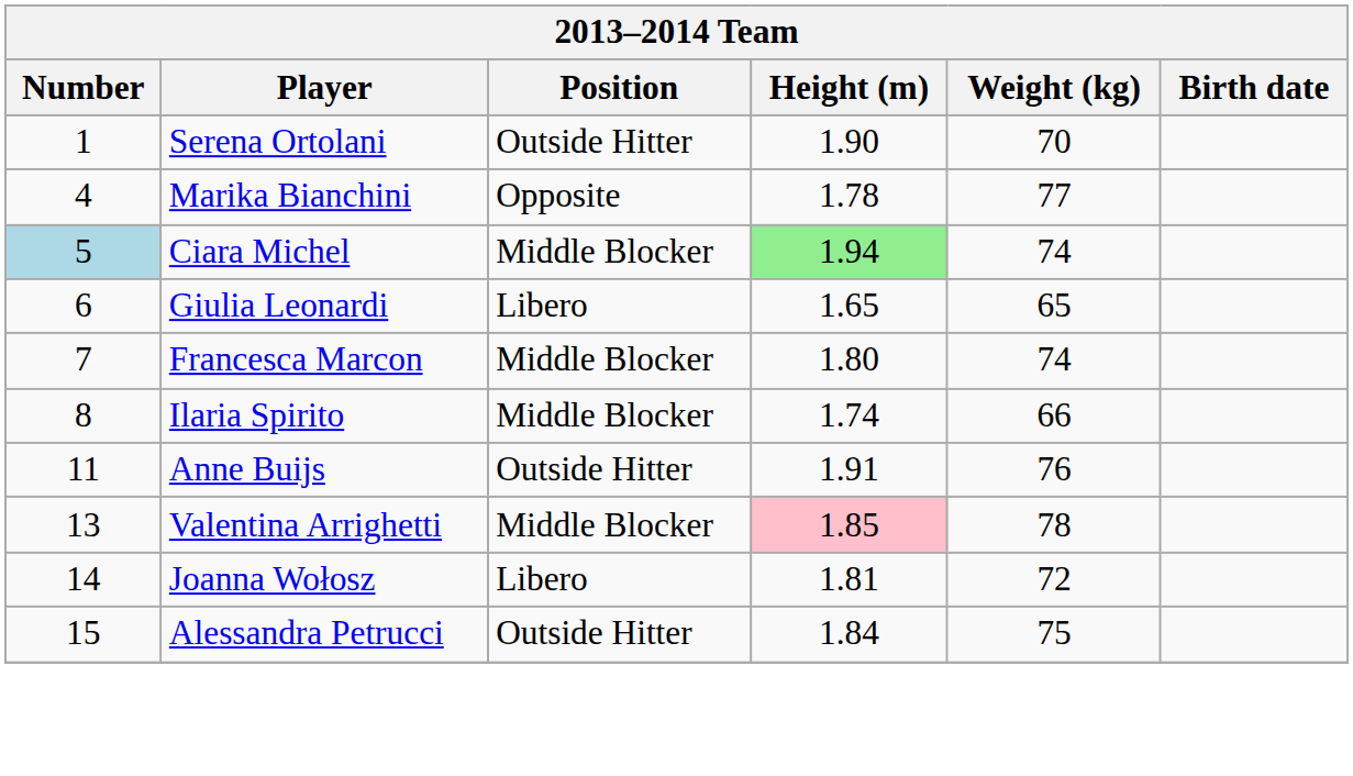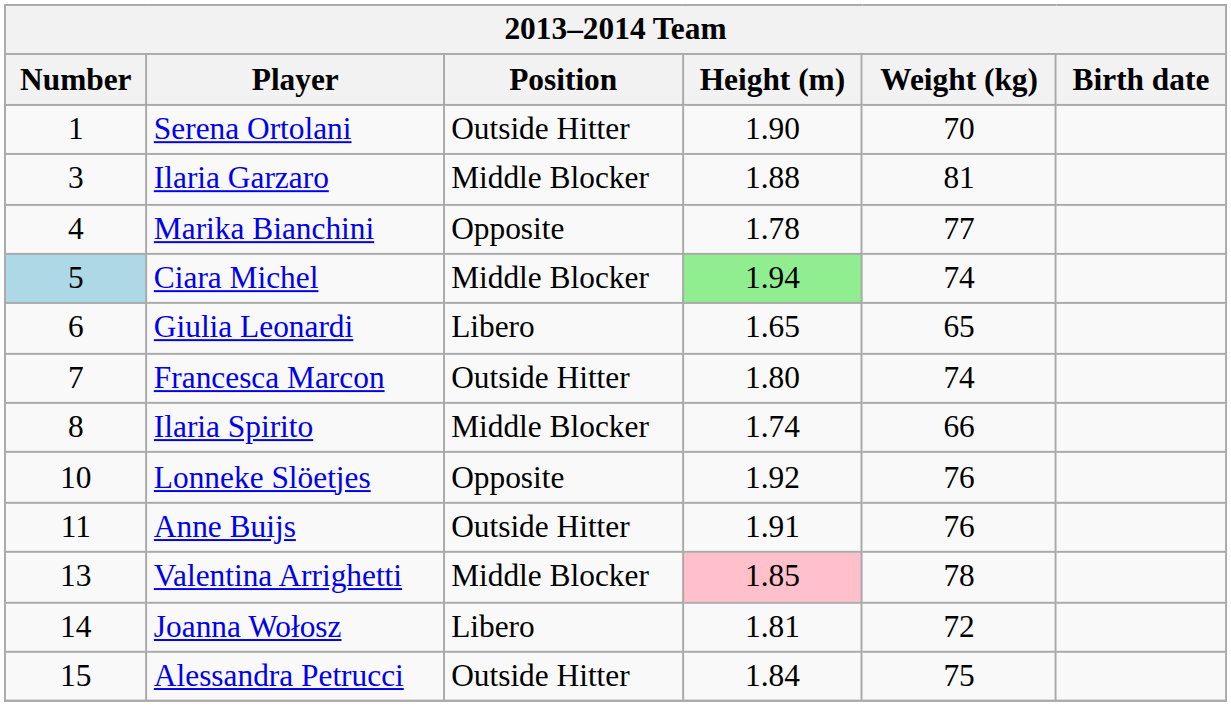+ row: 3 | Ilaria Garzaro | Middle Blocker | 1.88 | 81
Francesca Marcon | Position: Middle Blocker -> Outside Hitter
+ row: 10 | Lonneke Slöetjes | Opposite | 1.92 | 76
